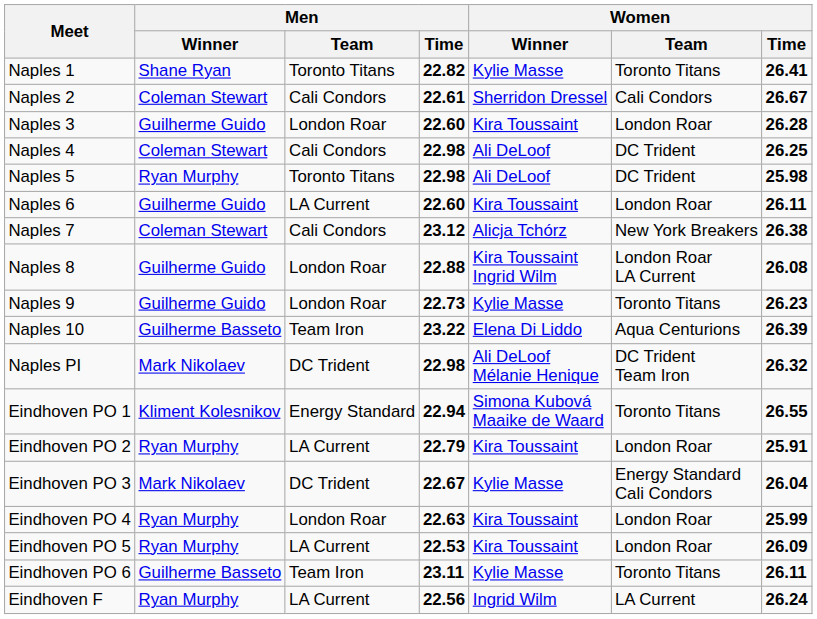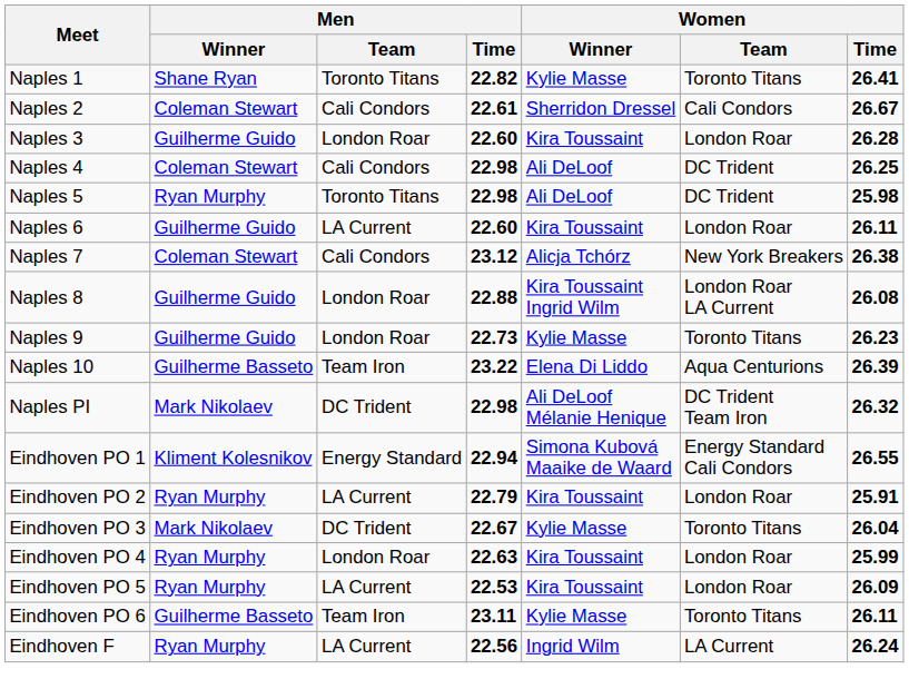Eindhoven PO 1 | Women / Team: Toronto Titans -> Energy Standard Cali Condors
Eindhoven PO 3 | Women / Team: Energy Standard Cali Condors -> Toronto Titans
